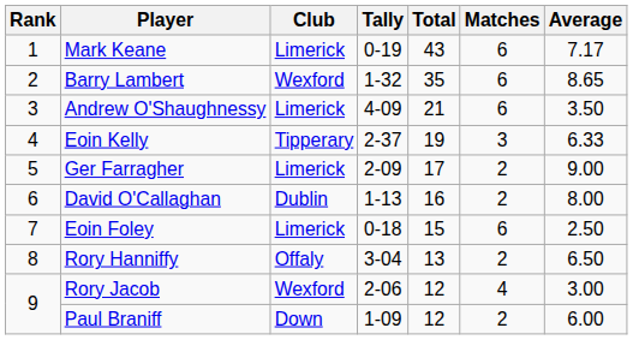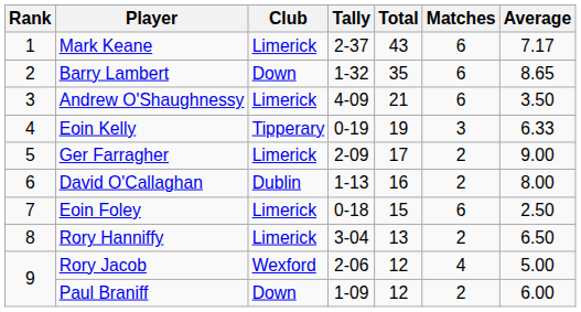Mark Keane | Tally: 0-19 -> 2-37
Barry Lambert | Club: Wexford -> Down
Eoin Kelly | Tally: 2-37 -> 0-19
Rory Hanniffy | Club: Offaly -> Limerick
Rory Jacob | Average: 3.00 -> 5.00
